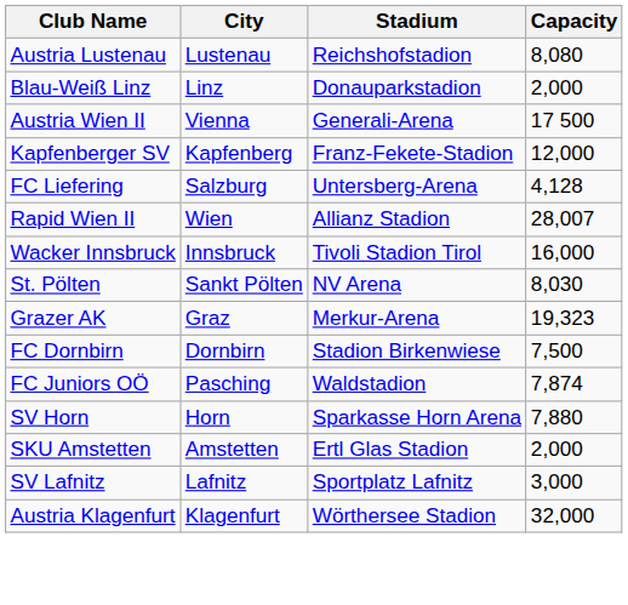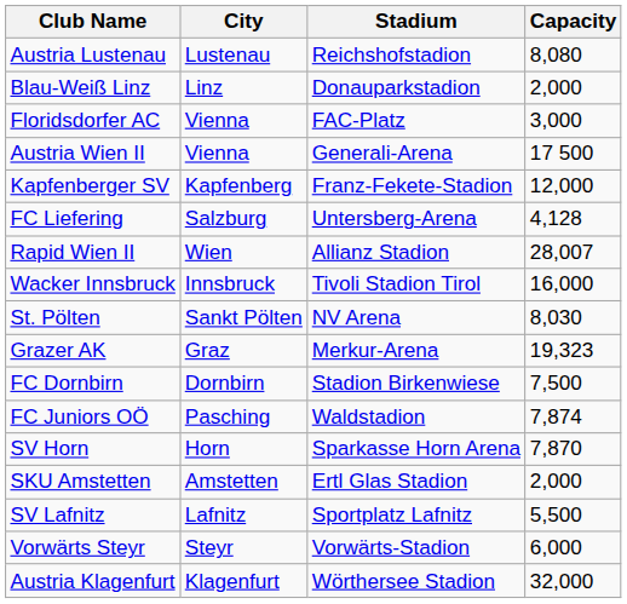+ row: Floridsdorfer AC | Vienna | FAC-Platz | 3,000
SV Horn | Capacity: 7,880 -> 7,870
SV Lafnitz | Capacity: 3,000 -> 5,500
+ row: Vorwärts Steyr | Steyr | Vorwärts-Stadion | 6,000
